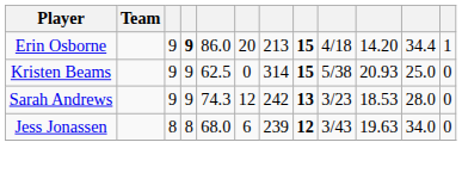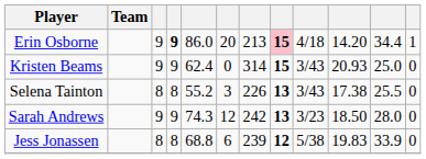Erin Osborne | column 8: no background -> pink background
Kristen Beams | column 5: 62.5 -> 62.4
Kristen Beams | column 9: 5/38 -> 3/43
+ row: Selena Tainton | 8 | 8 | 55.2 | 3 | 226 | 13 | 3/43 | 17.38 | 25.5 | 0
Sarah Andrews | column 10: 18.53 -> 18.50
Jess Jonassen | column 5: 68.0 -> 68.8
Jess Jonassen | column 9: 3/43 -> 5/38
Jess Jonassen | column 10: 19.63 -> 19.83
Jess Jonassen | column 11: 34.0 -> 33.9
